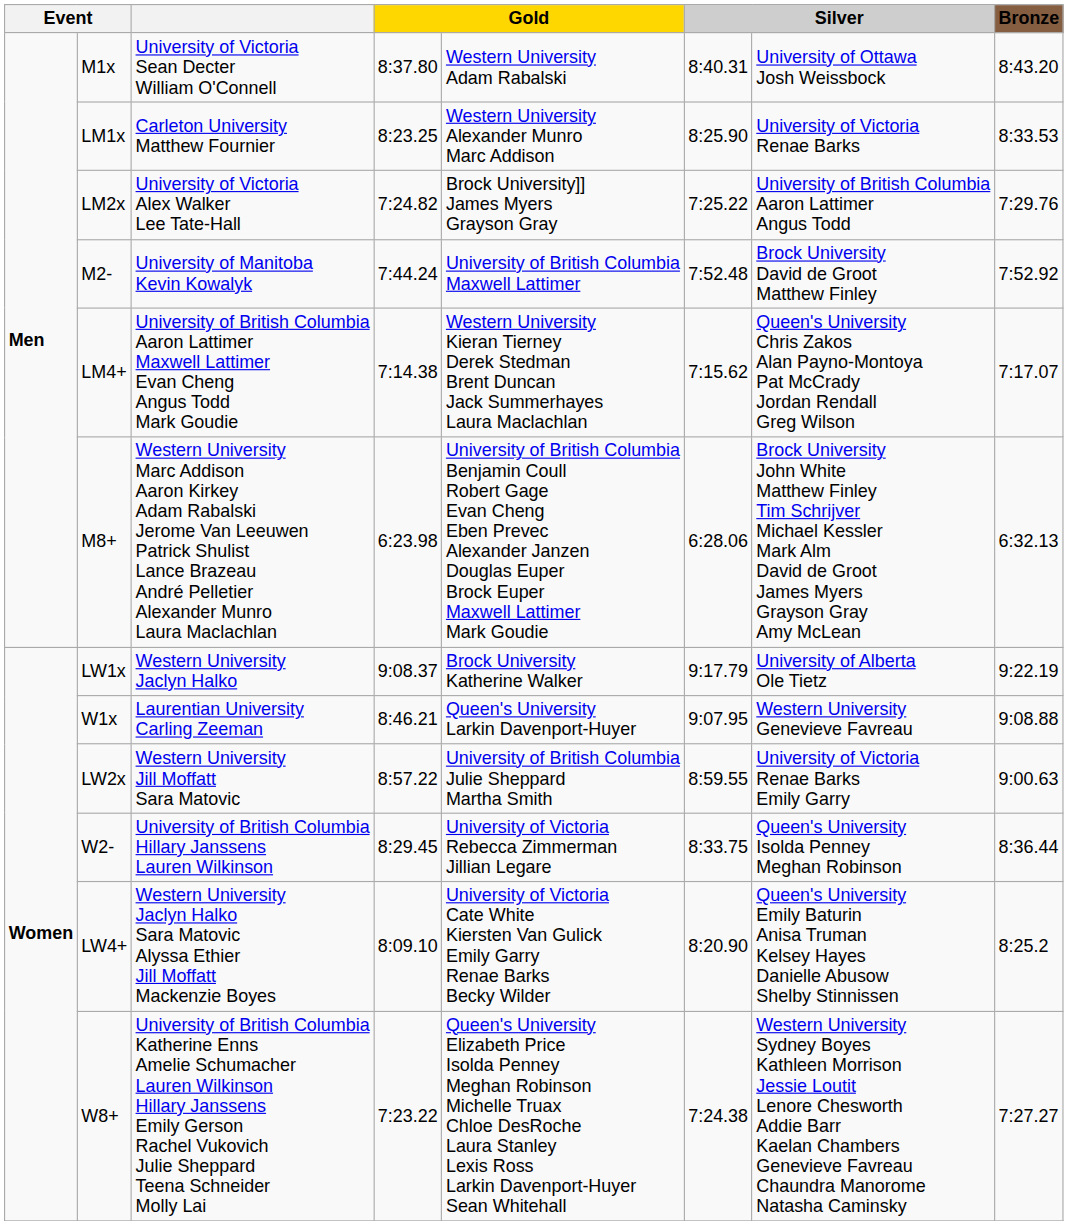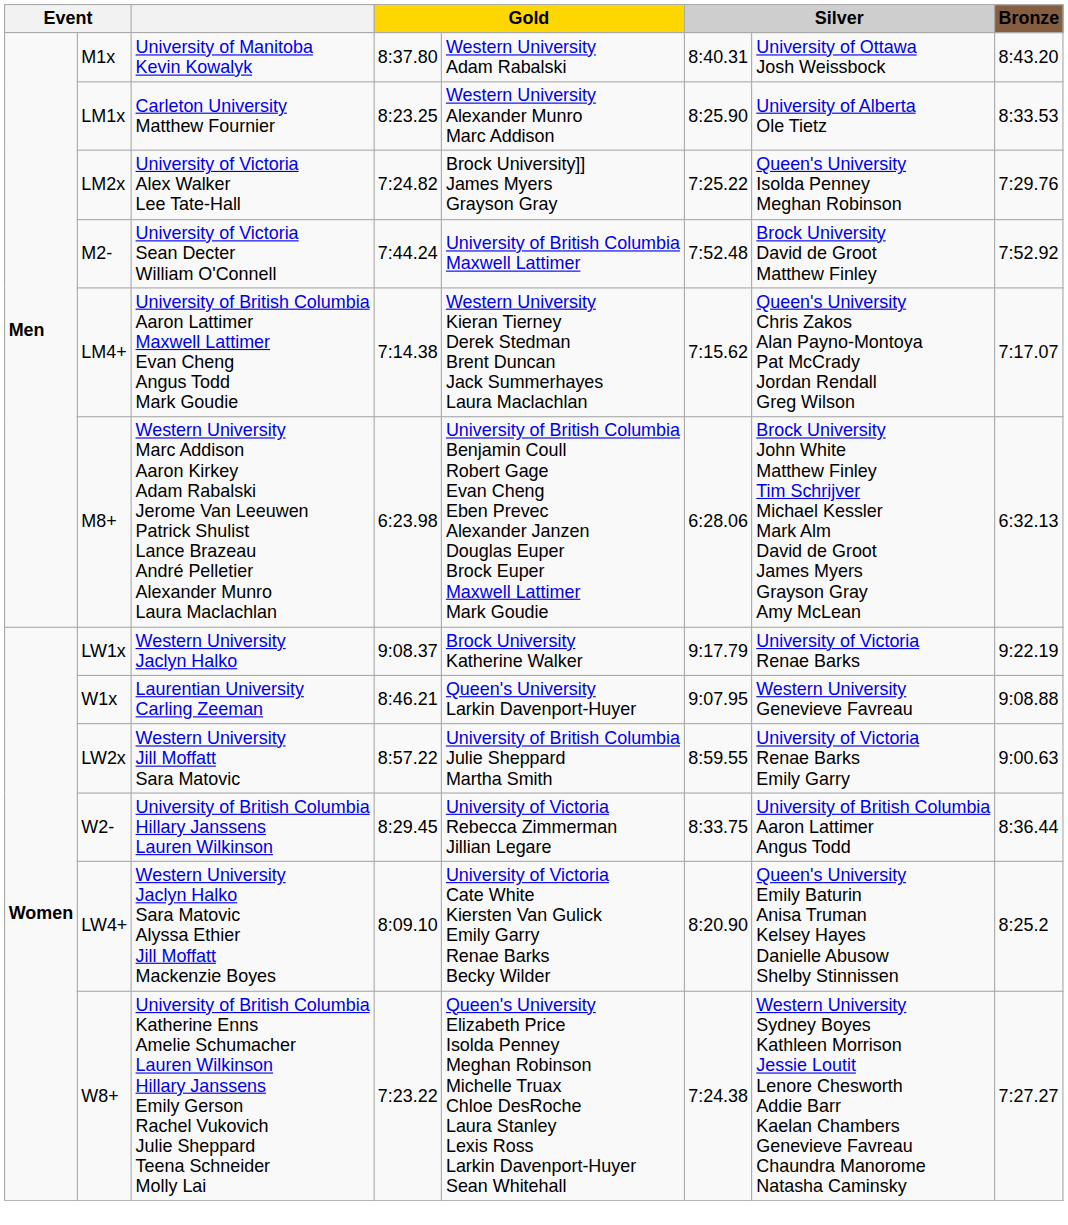M1x | column 3: University of Victoria Sean Decter William O'Connell -> University of Manitoba Kevin Kowalyk
LM1x | column 7: University of Victoria Renae Barks -> University of Alberta Ole Tietz
LM2x | column 7: University of British Columbia Aaron Lattimer Angus Todd -> Queen's University Isolda Penney Meghan Robinson
M2- | column 3: University of Manitoba Kevin Kowalyk -> University of Victoria Sean Decter William O'Connell
LW1x | column 7: University of Alberta Ole Tietz -> University of Victoria Renae Barks
W2- | column 7: Queen's University Isolda Penney Meghan Robinson -> University of British Columbia Aaron Lattimer Angus Todd
